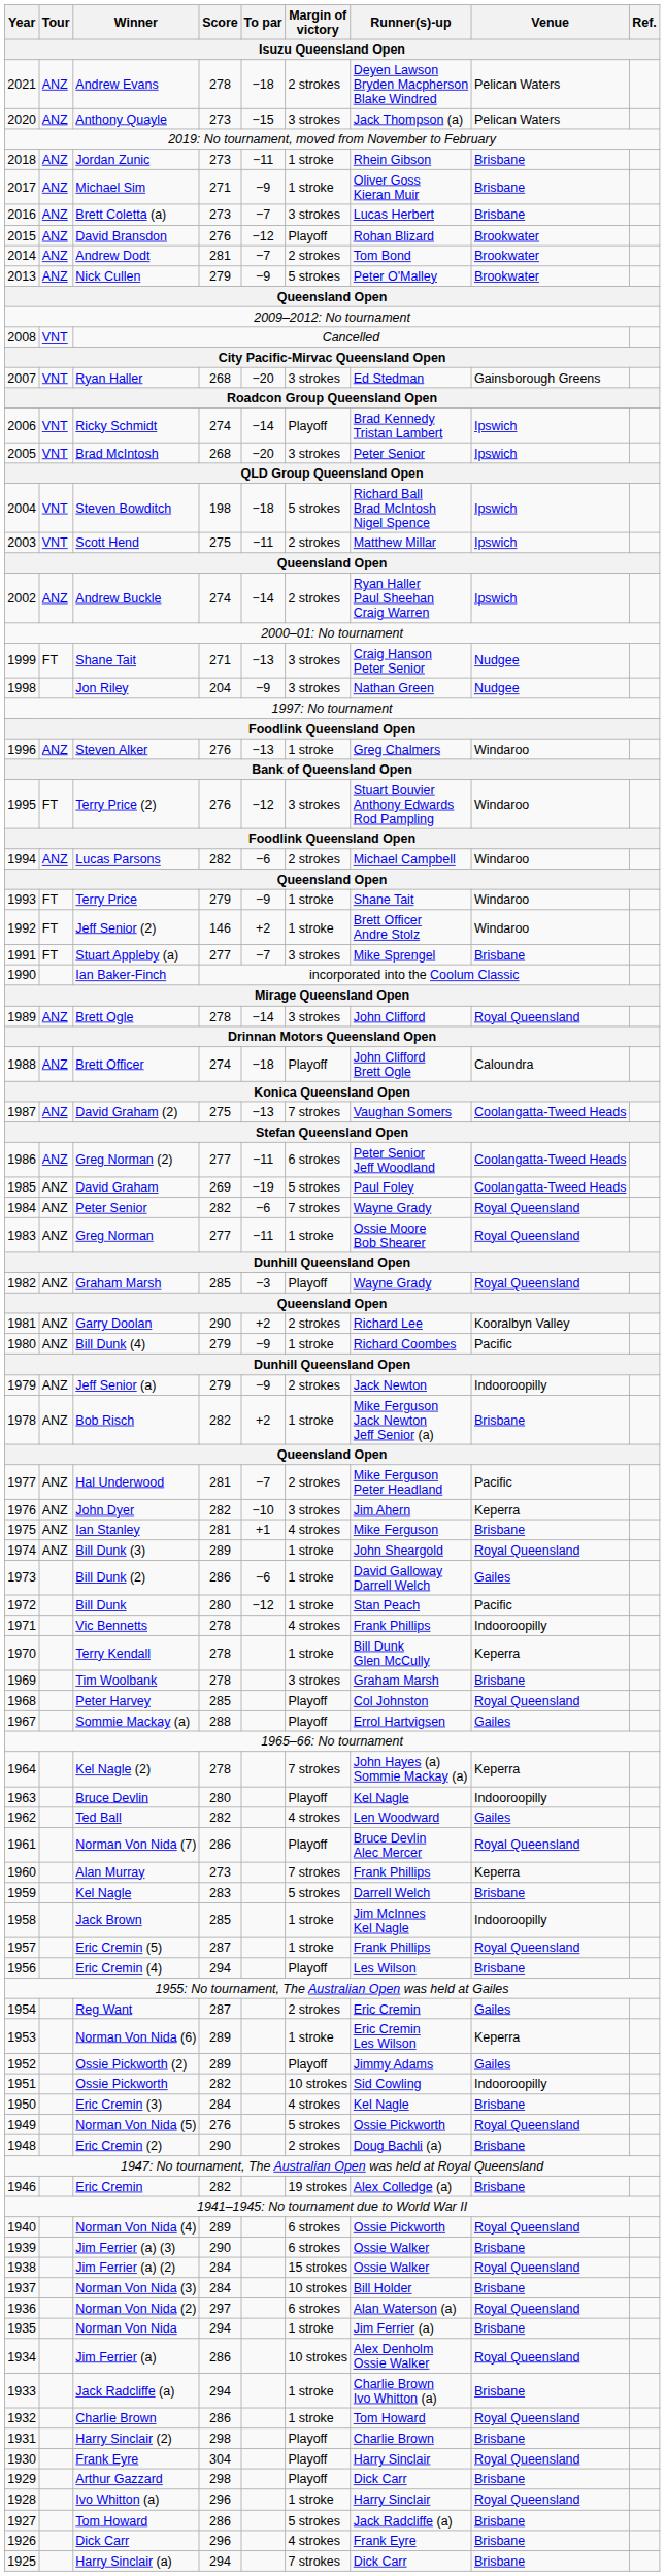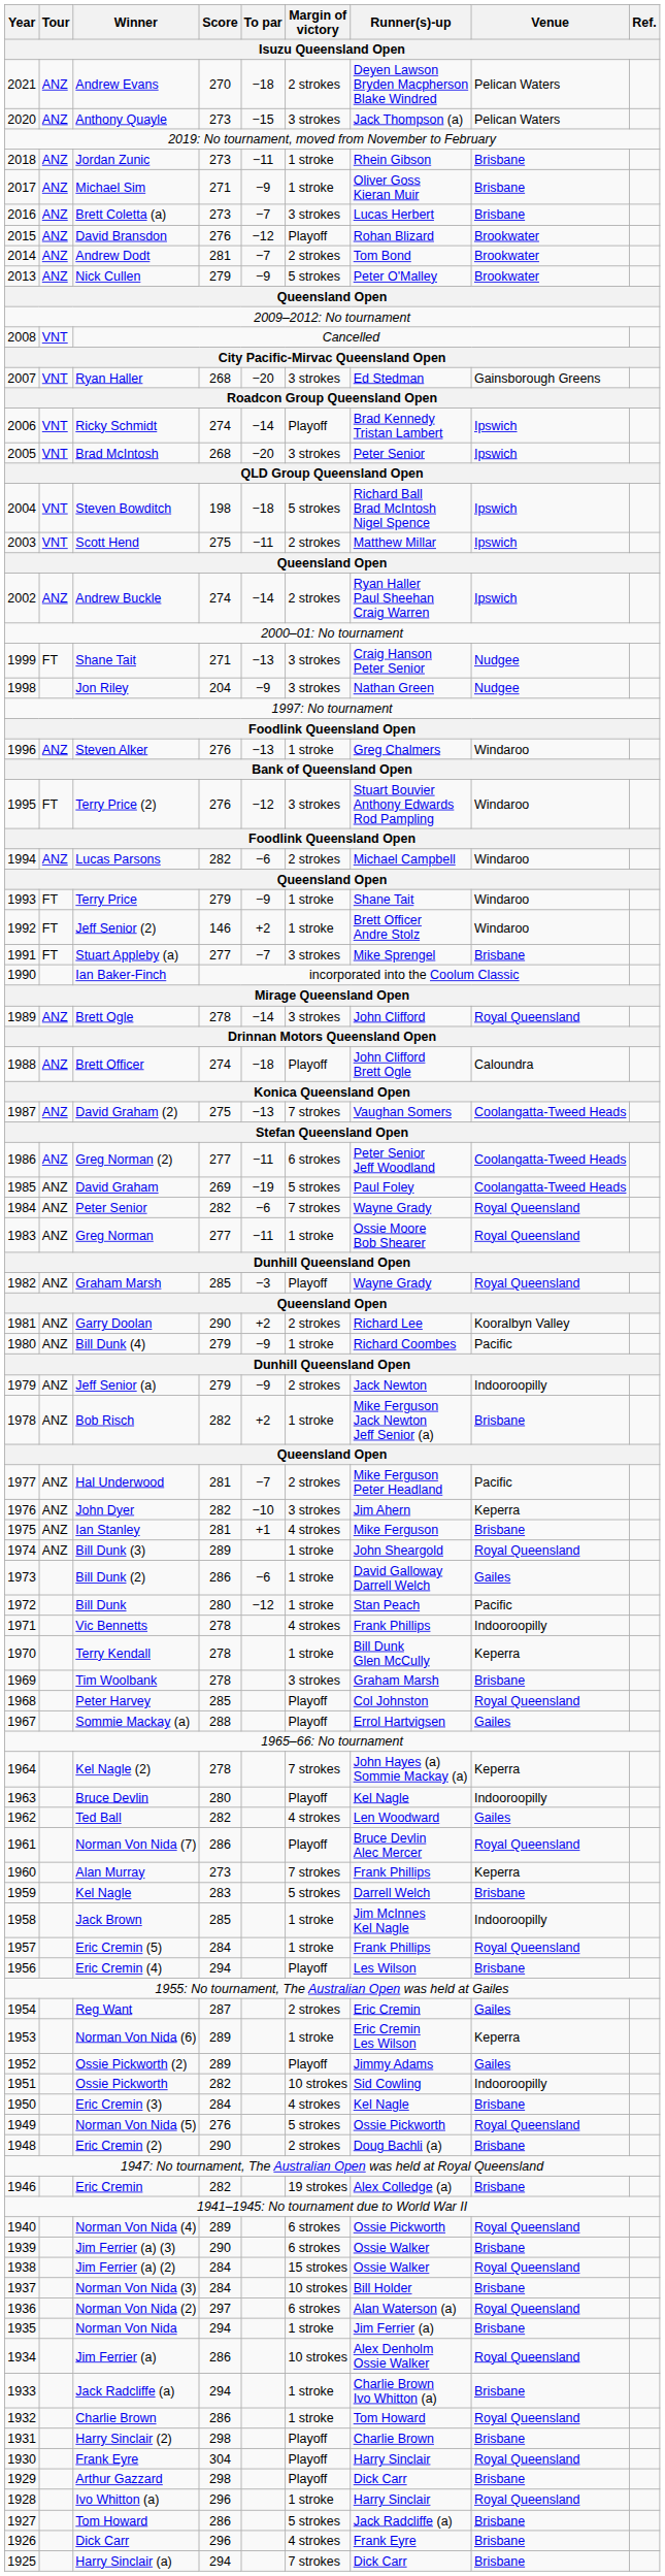Andrew Evans | Score: 278 -> 270
Eric Cremin (5) | Score: 287 -> 284
